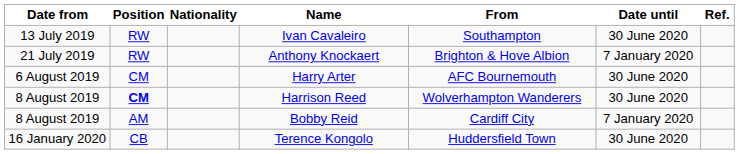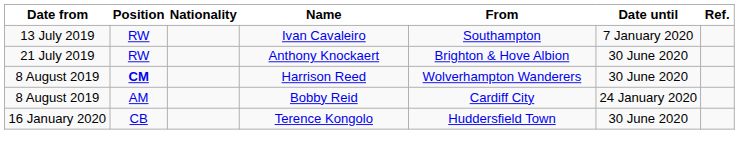Ivan Cavaleiro | Date until: 30 June 2020 -> 7 January 2020
Anthony Knockaert | Date until: 7 January 2020 -> 30 June 2020
- row: 6 August 2019 | CM | Harry Arter | AFC Bournemouth | 30 June 2020
Bobby Reid | Date until: 7 January 2020 -> 24 January 2020
